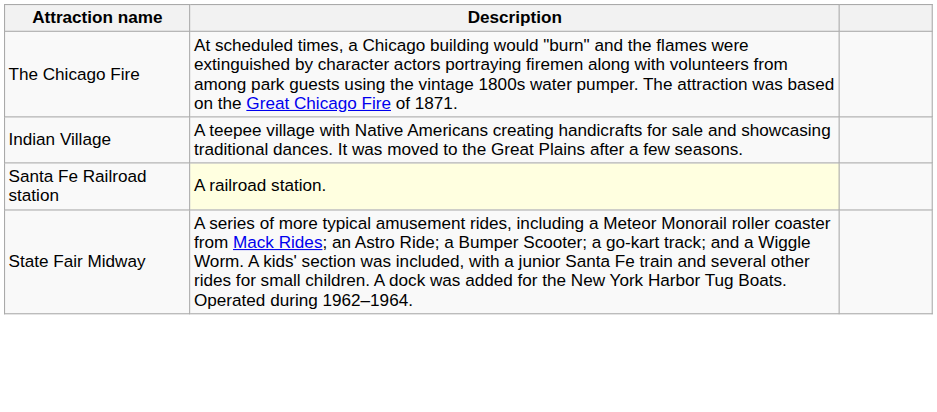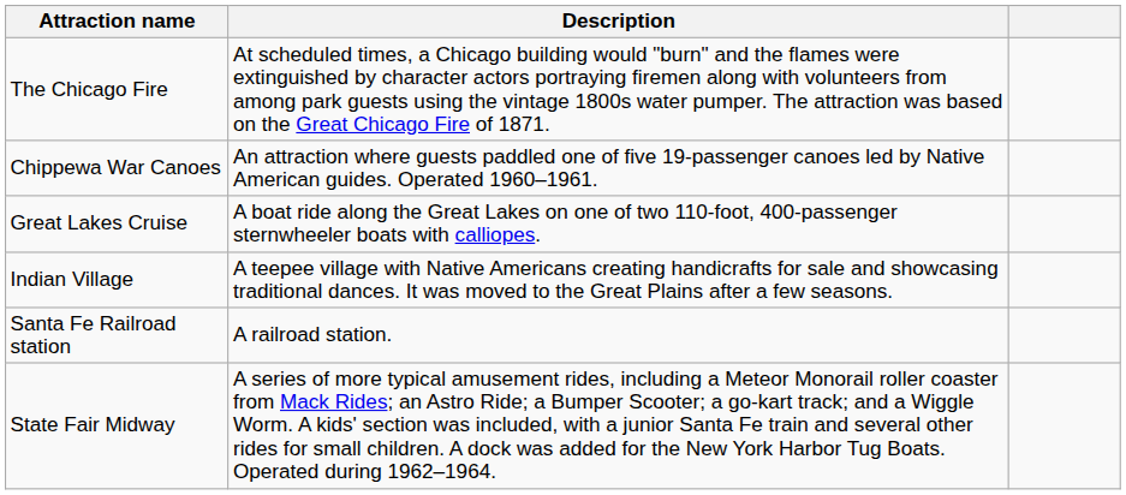+ row: Chippewa War Canoes | An attraction where guests paddled one of five 19-passenger canoes led by Native American guides. Operated 1960–1961.
+ row: Great Lakes Cruise | A boat ride along the Great Lakes on one of two 110-foot, 400-passenger sternwheeler boats with calliopes.
Santa Fe Railroad station | Description: lightyellow background -> no background
